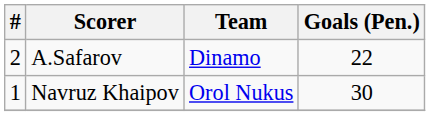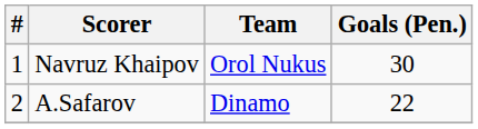rows swapped: Navruz Khaipov <-> A.Safarov
